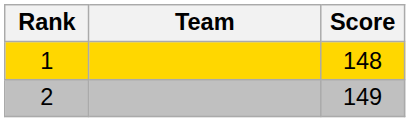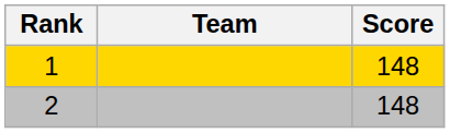2 | Score: 149 -> 148
